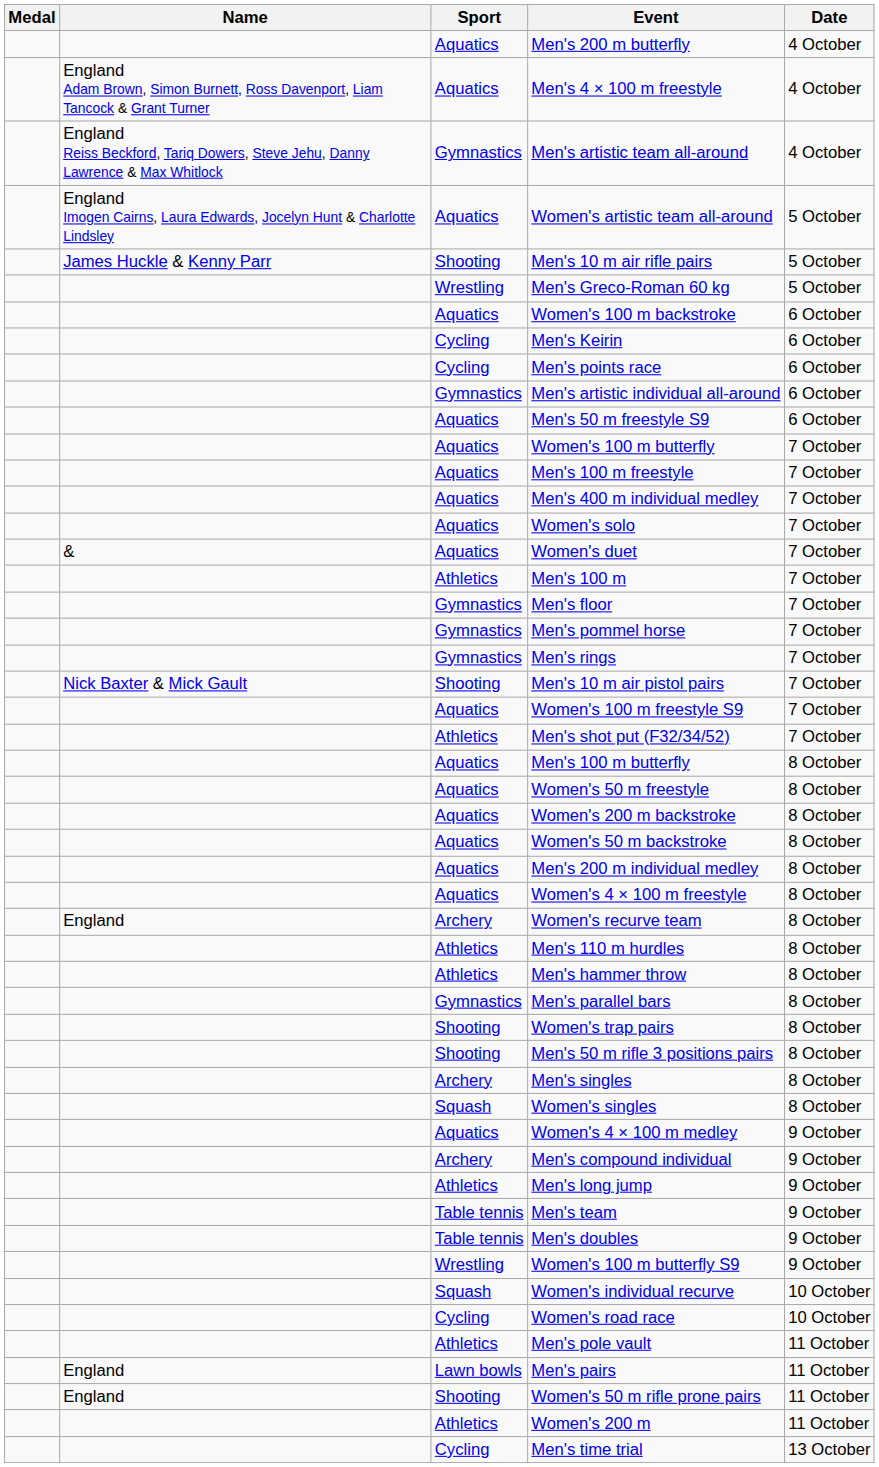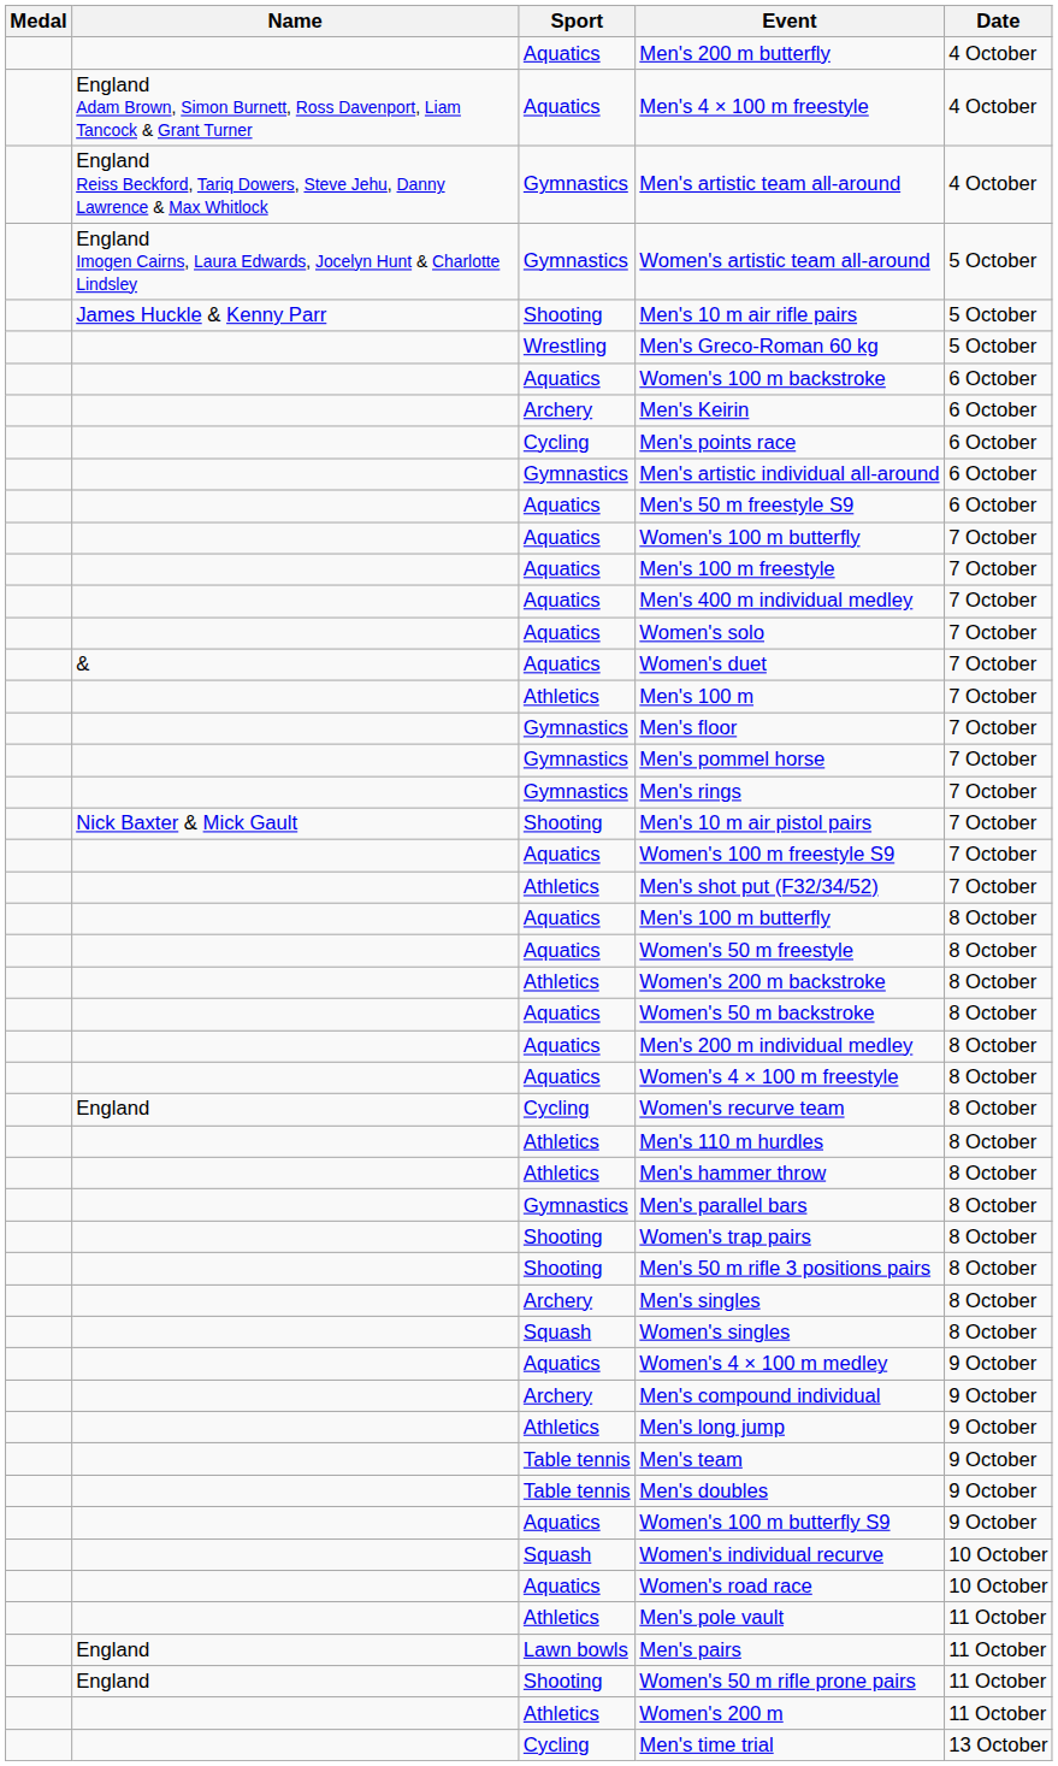Women's artistic team all-around | Sport: Aquatics -> Gymnastics
Men's Keirin | Sport: Cycling -> Archery
Women's 200 m backstroke | Sport: Aquatics -> Athletics
Women's recurve team | Sport: Archery -> Cycling
Women's 100 m butterfly S9 | Sport: Wrestling -> Aquatics
Women's road race | Sport: Cycling -> Aquatics
